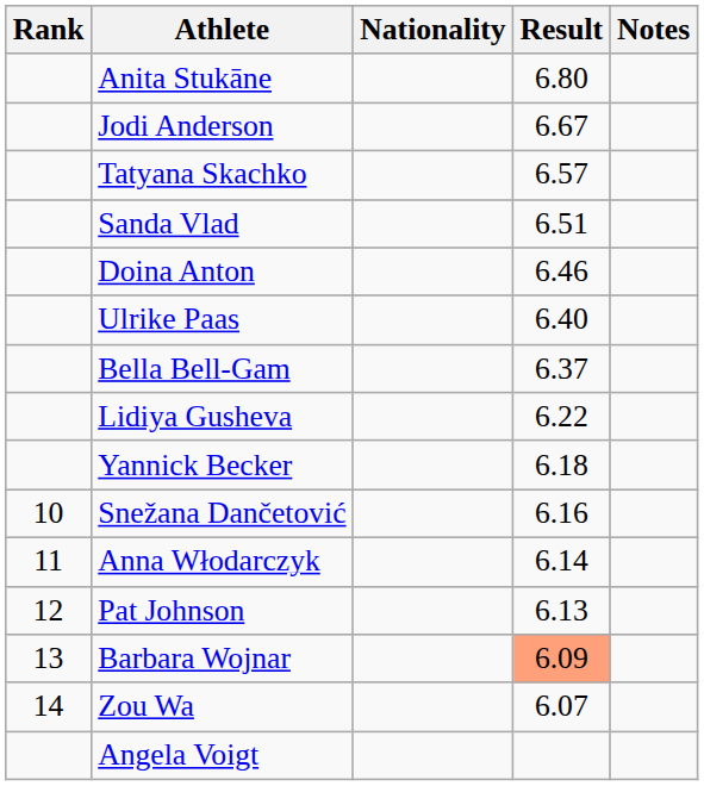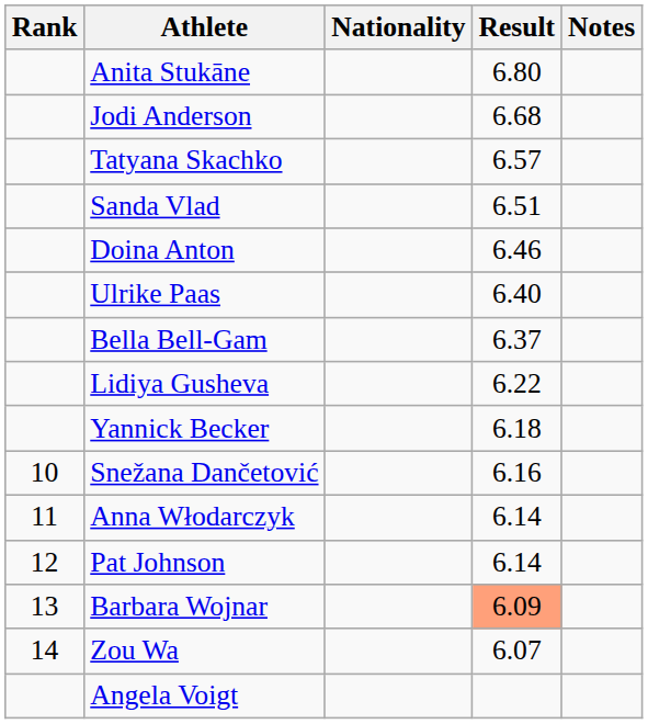Jodi Anderson | Result: 6.67 -> 6.68
Pat Johnson | Result: 6.13 -> 6.14
